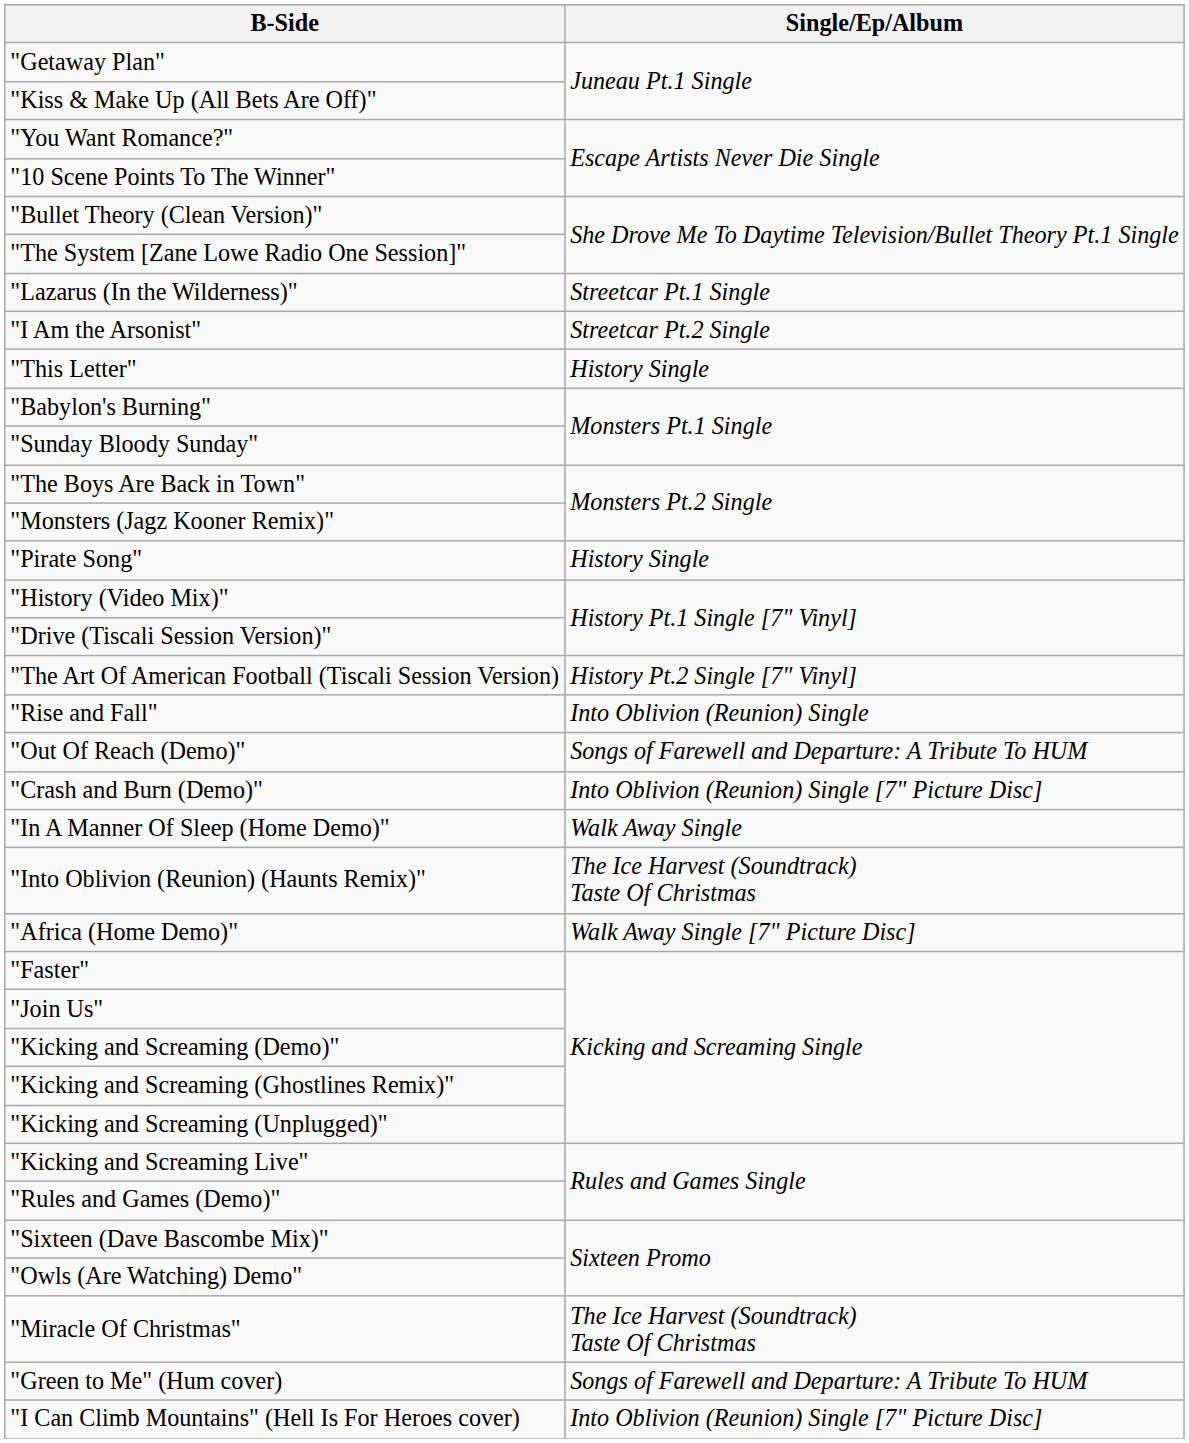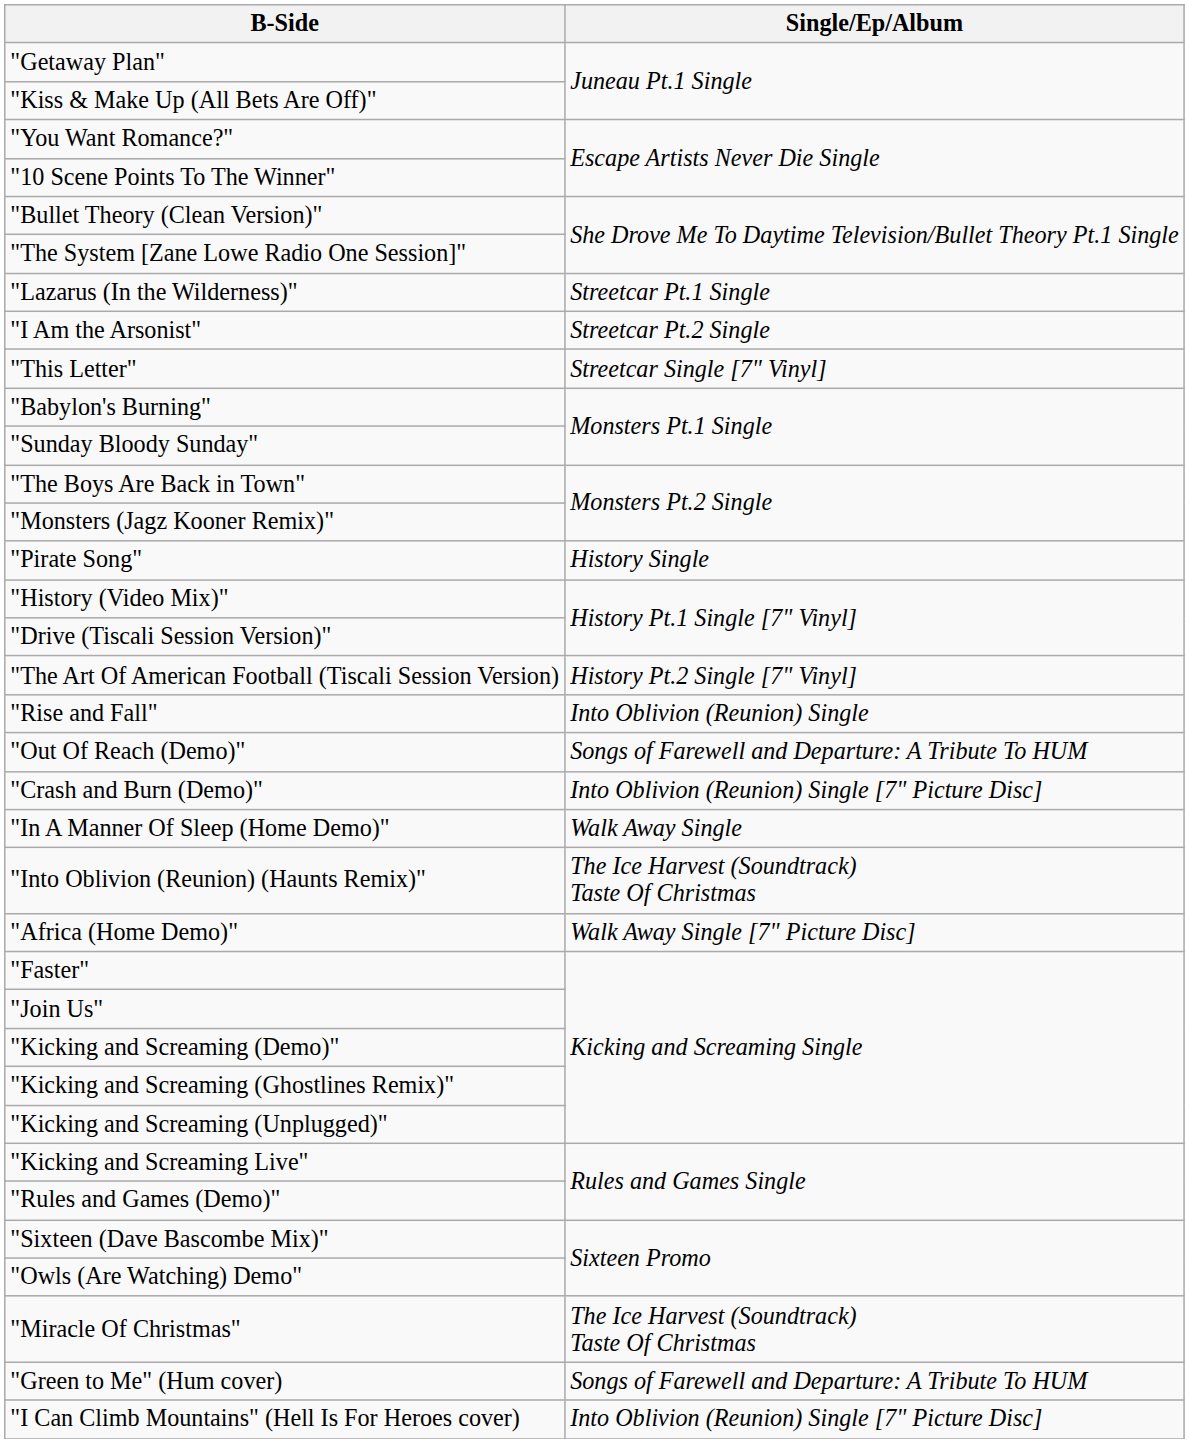"This Letter" | Single/Ep/Album: History Single -> Streetcar Single [7" Vinyl]
